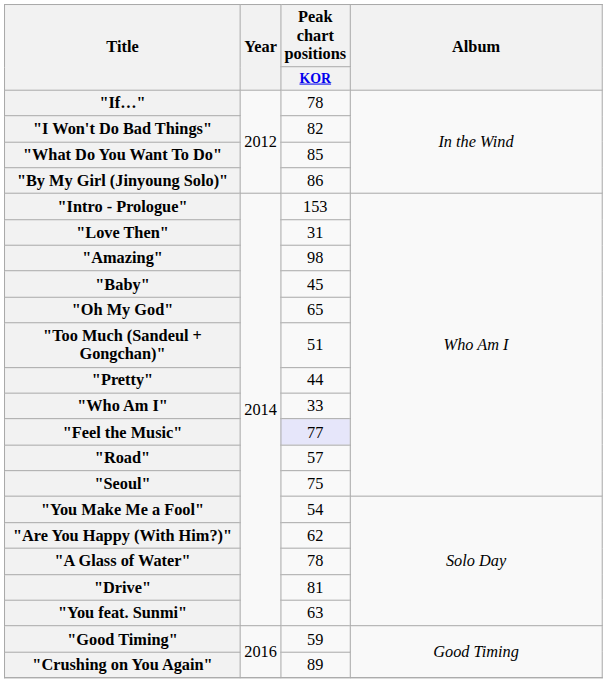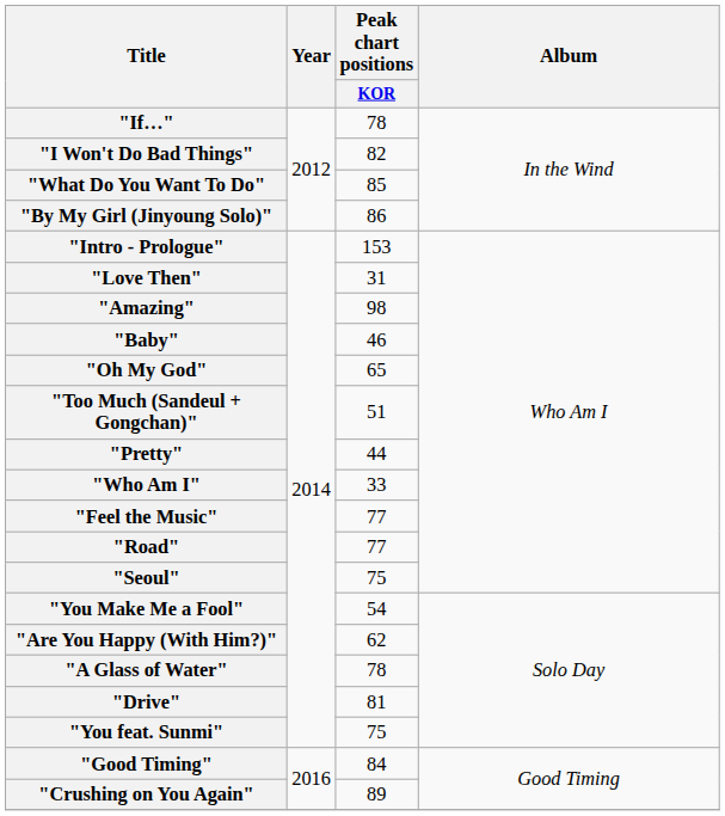"Baby" | Peak chart positions / KOR: 45 -> 46
"Feel the Music" | Peak chart positions / KOR: lavender background -> no background
"Road" | Peak chart positions / KOR: 57 -> 77
"You feat. Sunmi" | Peak chart positions / KOR: 63 -> 75
"Good Timing" | Peak chart positions / KOR: 59 -> 84
